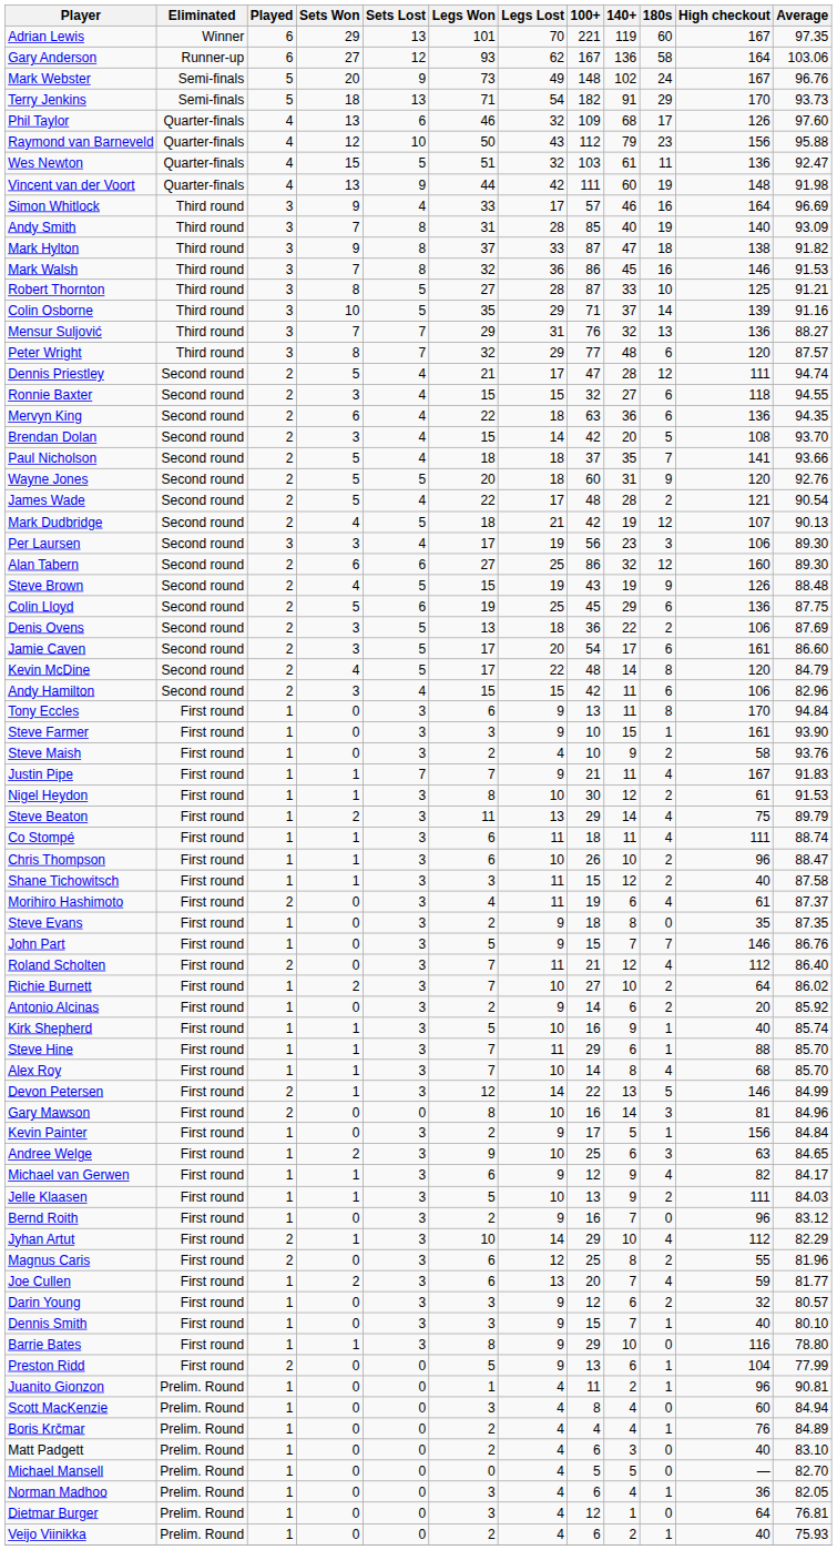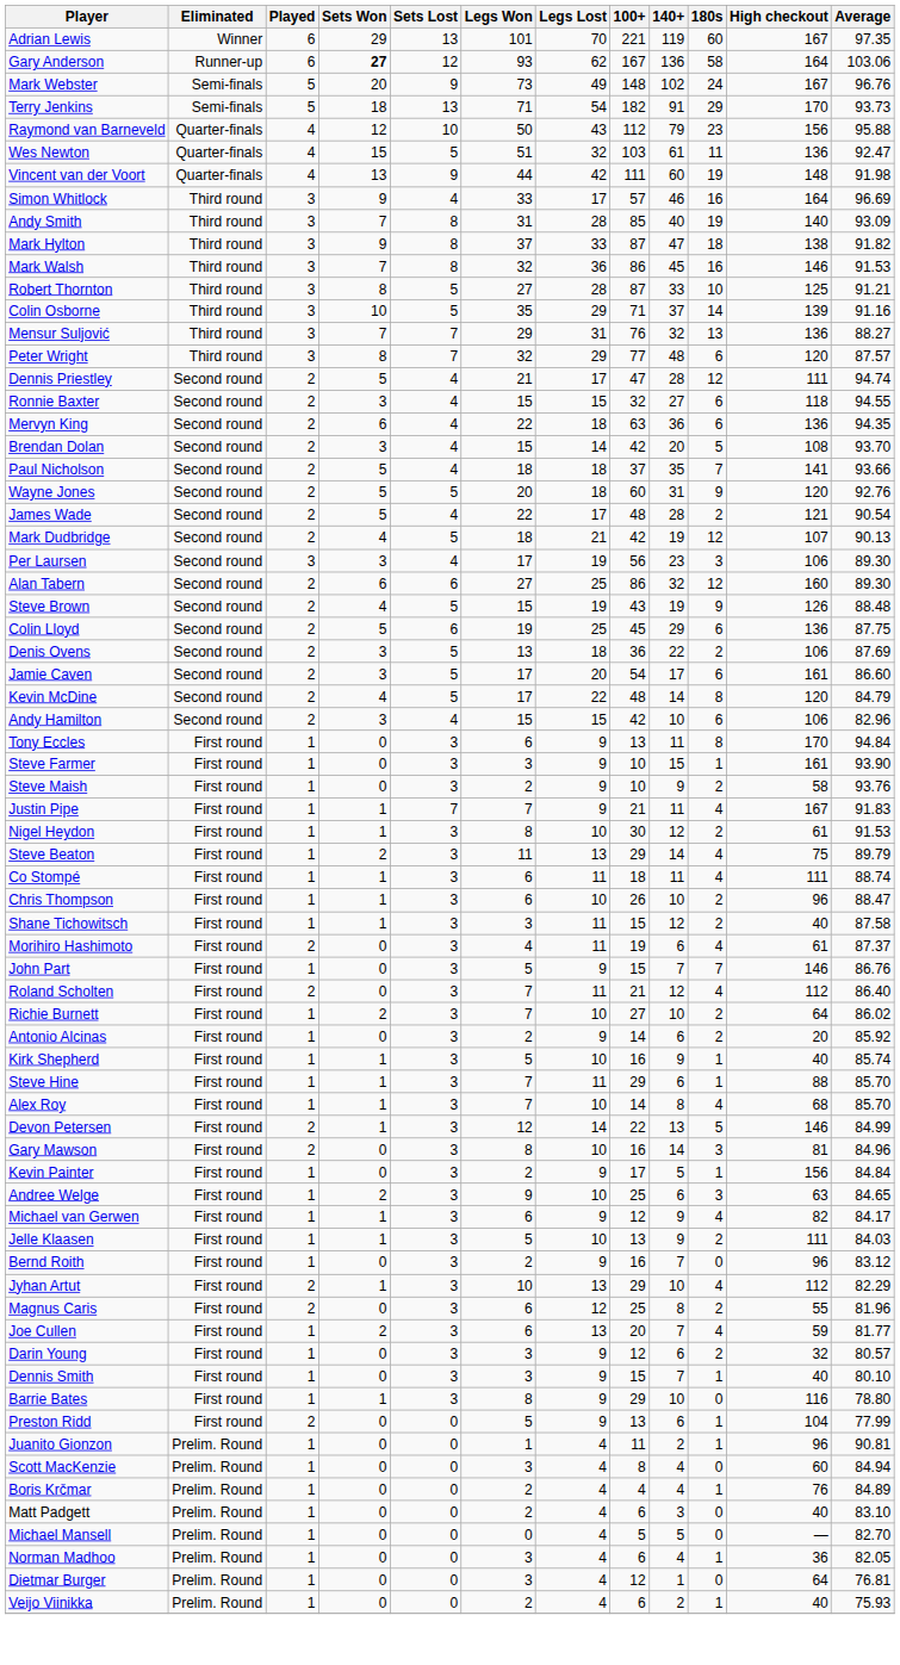Gary Anderson | Sets Won: normal -> bold
- row: Phil Taylor | Quarter-finals | 4 | 13 | 6 | 46 | 32 | 109 | 68 | 17 | 126 | 97.60
Andy Hamilton | 140+: 11 -> 10
Steve Maish | Legs Lost: 4 -> 9
- row: Steve Evans | First round | 1 | 0 | 3 | 2 | 9 | 18 | 8 | 0 | 35 | 87.35
Gary Mawson | Sets Lost: 0 -> 3
Jyhan Artut | Legs Lost: 14 -> 13
